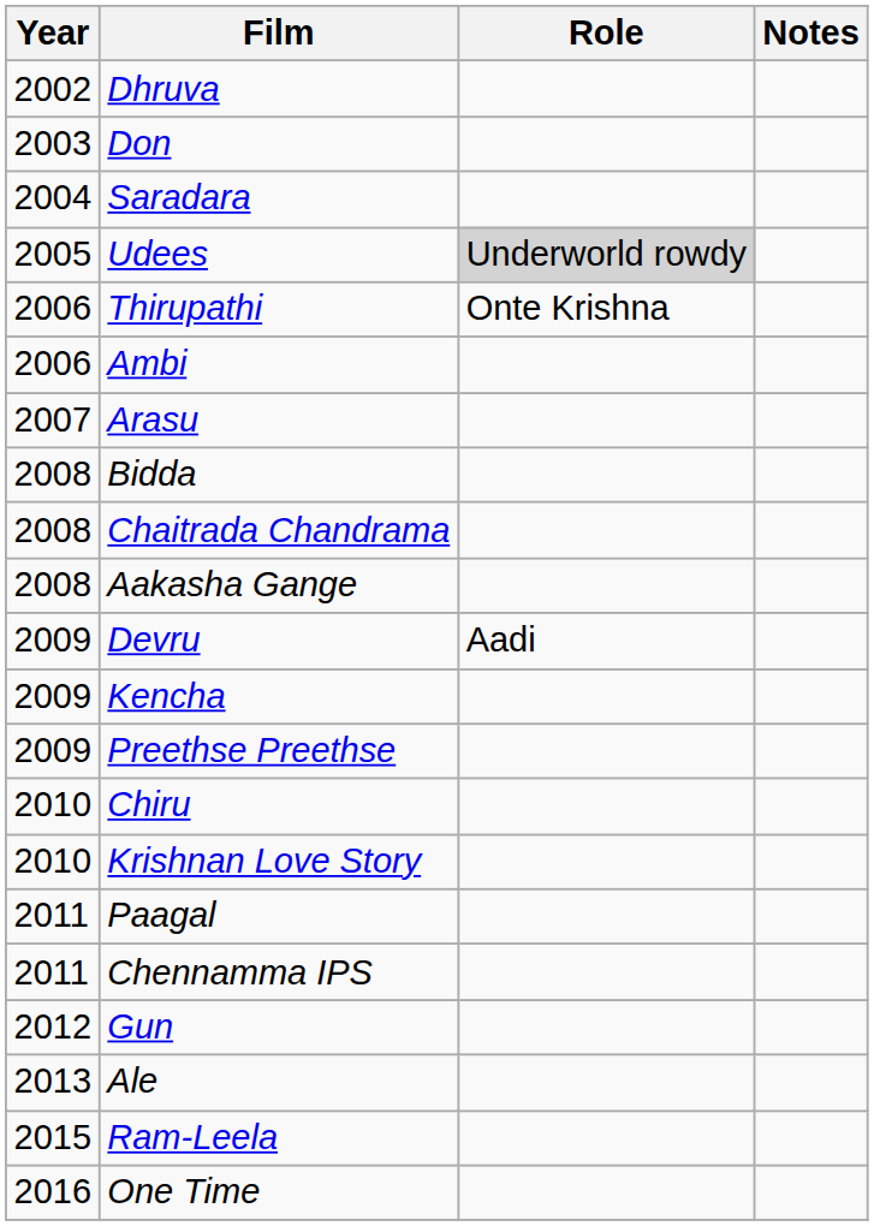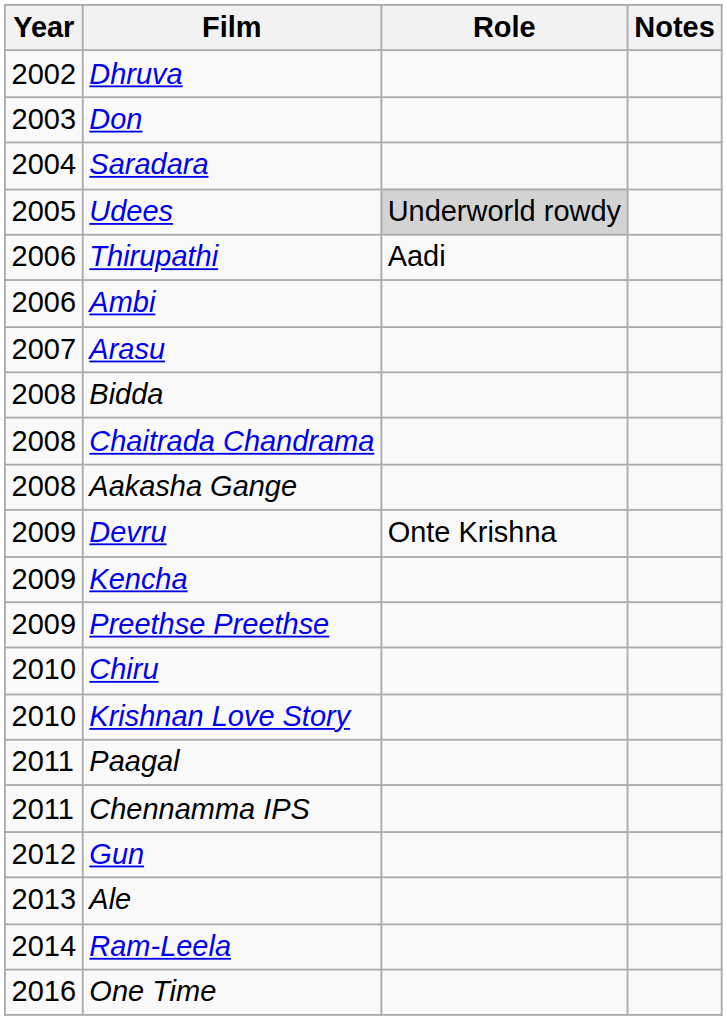Thirupathi | Role: Onte Krishna -> Aadi
Devru | Role: Aadi -> Onte Krishna
Ram-Leela | Year: 2015 -> 2014
